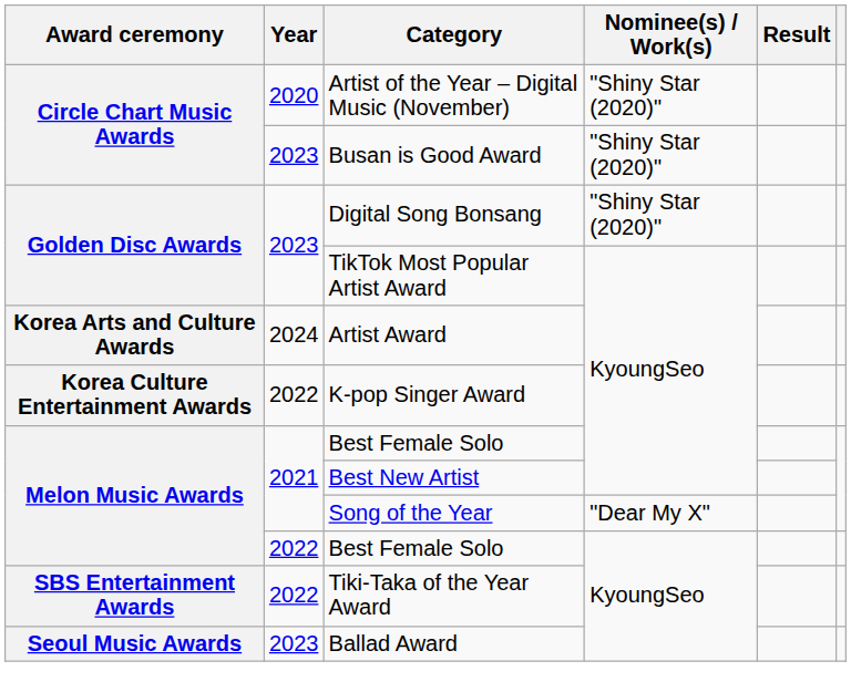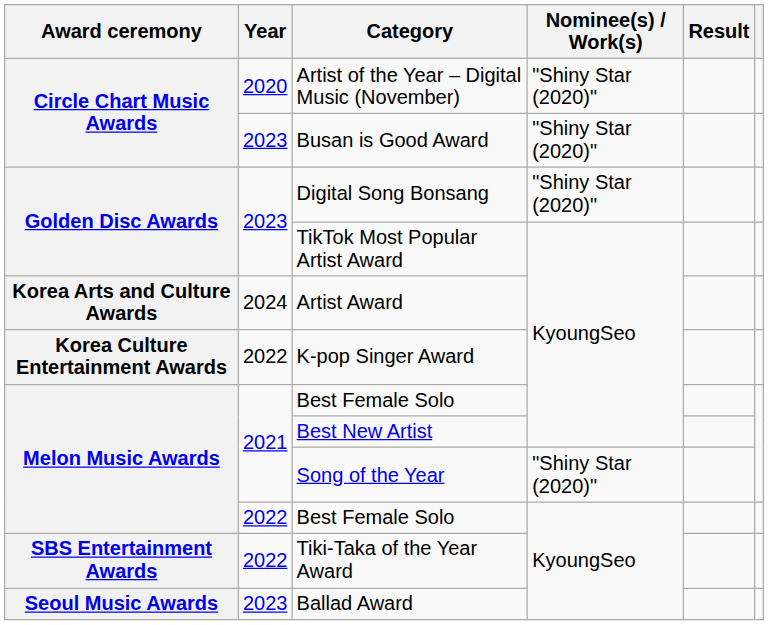Song of the Year | Nominee(s) / Work(s): "Dear My X" -> "Shiny Star (2020)"
